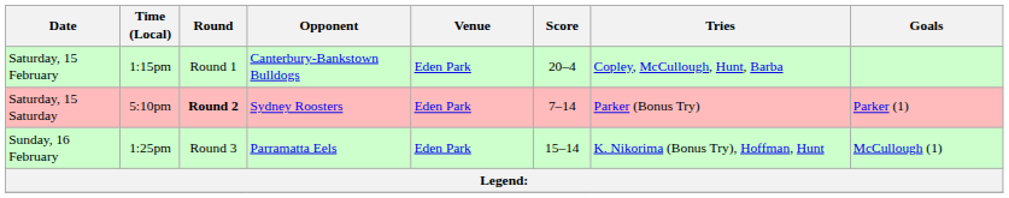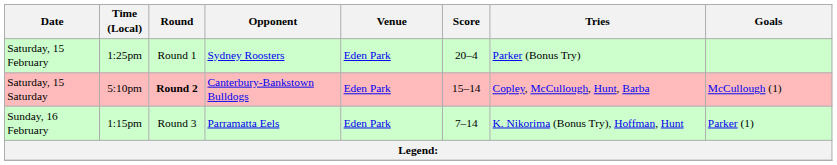Saturday, 15 February | Time (Local): 1:15pm -> 1:25pm
Saturday, 15 February | Opponent: Canterbury-Bankstown Bulldogs -> Sydney Roosters
Saturday, 15 February | Tries: Copley, McCullough, Hunt, Barba -> Parker (Bonus Try)
Saturday, 15 Saturday | Opponent: Sydney Roosters -> Canterbury-Bankstown Bulldogs
Saturday, 15 Saturday | Score: 7–14 -> 15–14
Saturday, 15 Saturday | Tries: Parker (Bonus Try) -> Copley, McCullough, Hunt, Barba
Saturday, 15 Saturday | Goals: Parker (1) -> McCullough (1)
Sunday, 16 February | Time (Local): 1:25pm -> 1:15pm
Sunday, 16 February | Score: 15–14 -> 7–14
Sunday, 16 February | Goals: McCullough (1) -> Parker (1)
